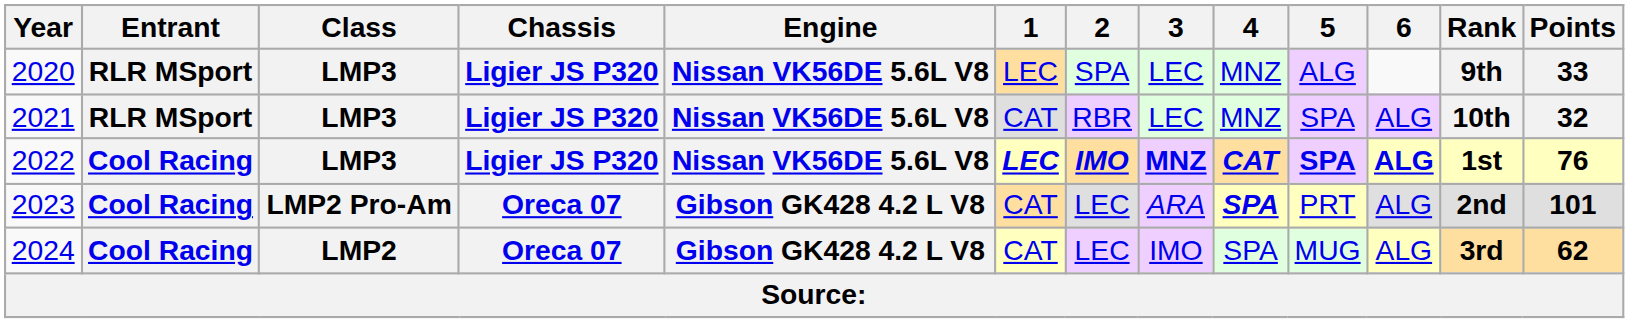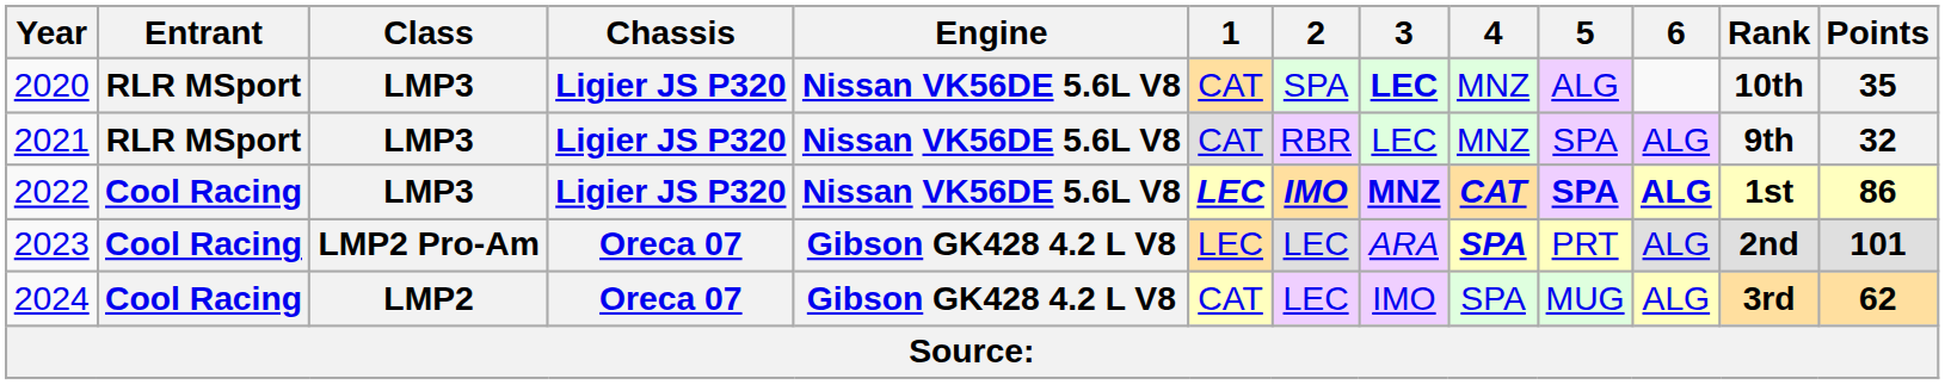2020 | 1: LEC -> CAT
2020 | 3: normal -> bold
2020 | Rank: 9th -> 10th
2020 | Points: 33 -> 35
2021 | Rank: 10th -> 9th
2022 | Points: 76 -> 86
2023 | 1: CAT -> LEC
